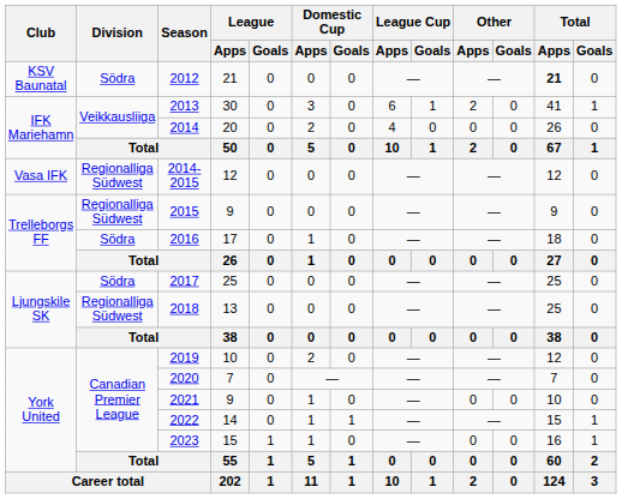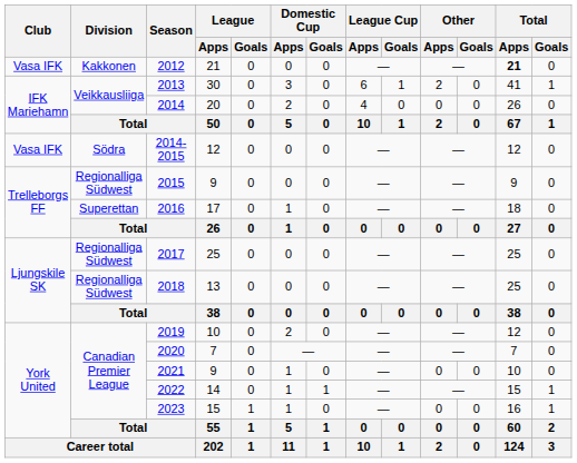2012 | Club: KSV Baunatal -> Vasa IFK
2012 | Division: Södra -> Kakkonen
2014-2015 | Division: Regionalliga Südwest -> Södra
2016 | Division: Södra -> Superettan
2017 | Division: Södra -> Regionalliga Südwest
